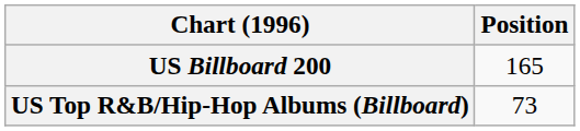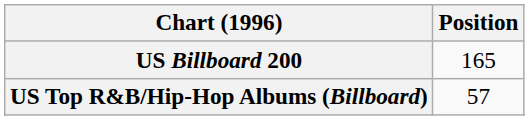US Top R&B/Hip-Hop Albums (Billboard) | Position: 73 -> 57
